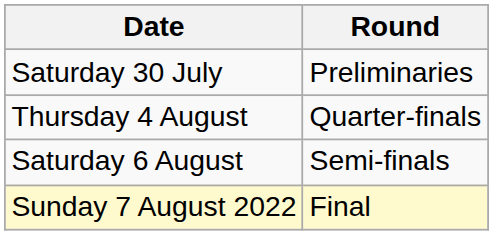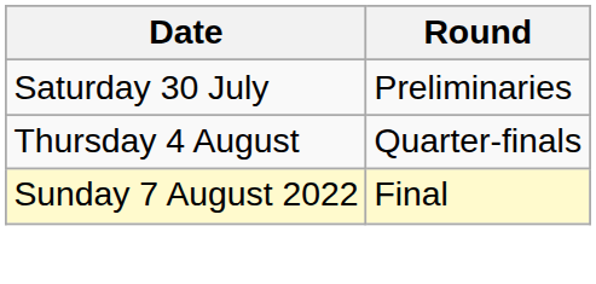- row: Saturday 6 August | Semi-finals
